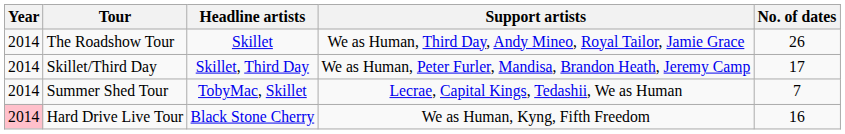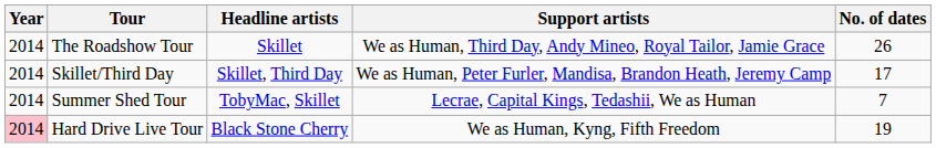Hard Drive Live Tour | No. of dates: 16 -> 19
